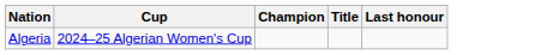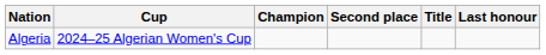+ column: Second place
